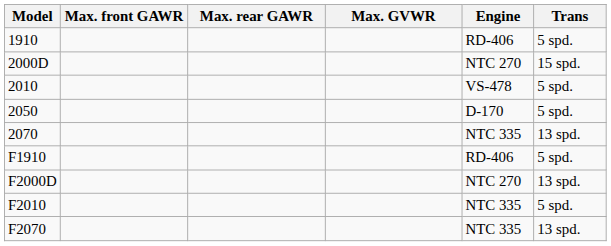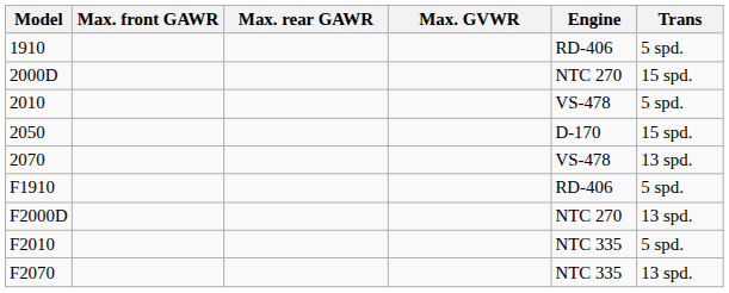2050 | Trans: 5 spd. -> 15 spd.
2070 | Engine: NTC 335 -> VS-478
